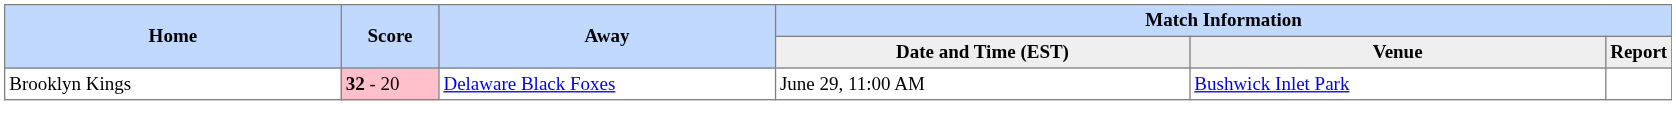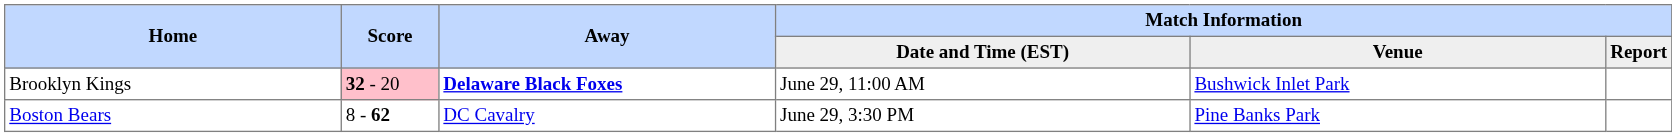Brooklyn Kings | Away: normal -> bold
+ row: Boston Bears | 8 - 62 | DC Cavalry | June 29, 3:30 PM | Pine Banks Park
